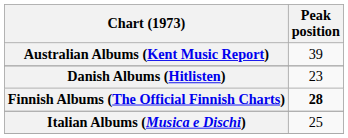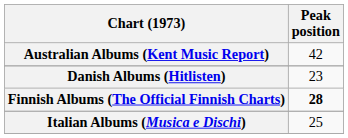Australian Albums (Kent Music Report) | Peak position: 39 -> 42
